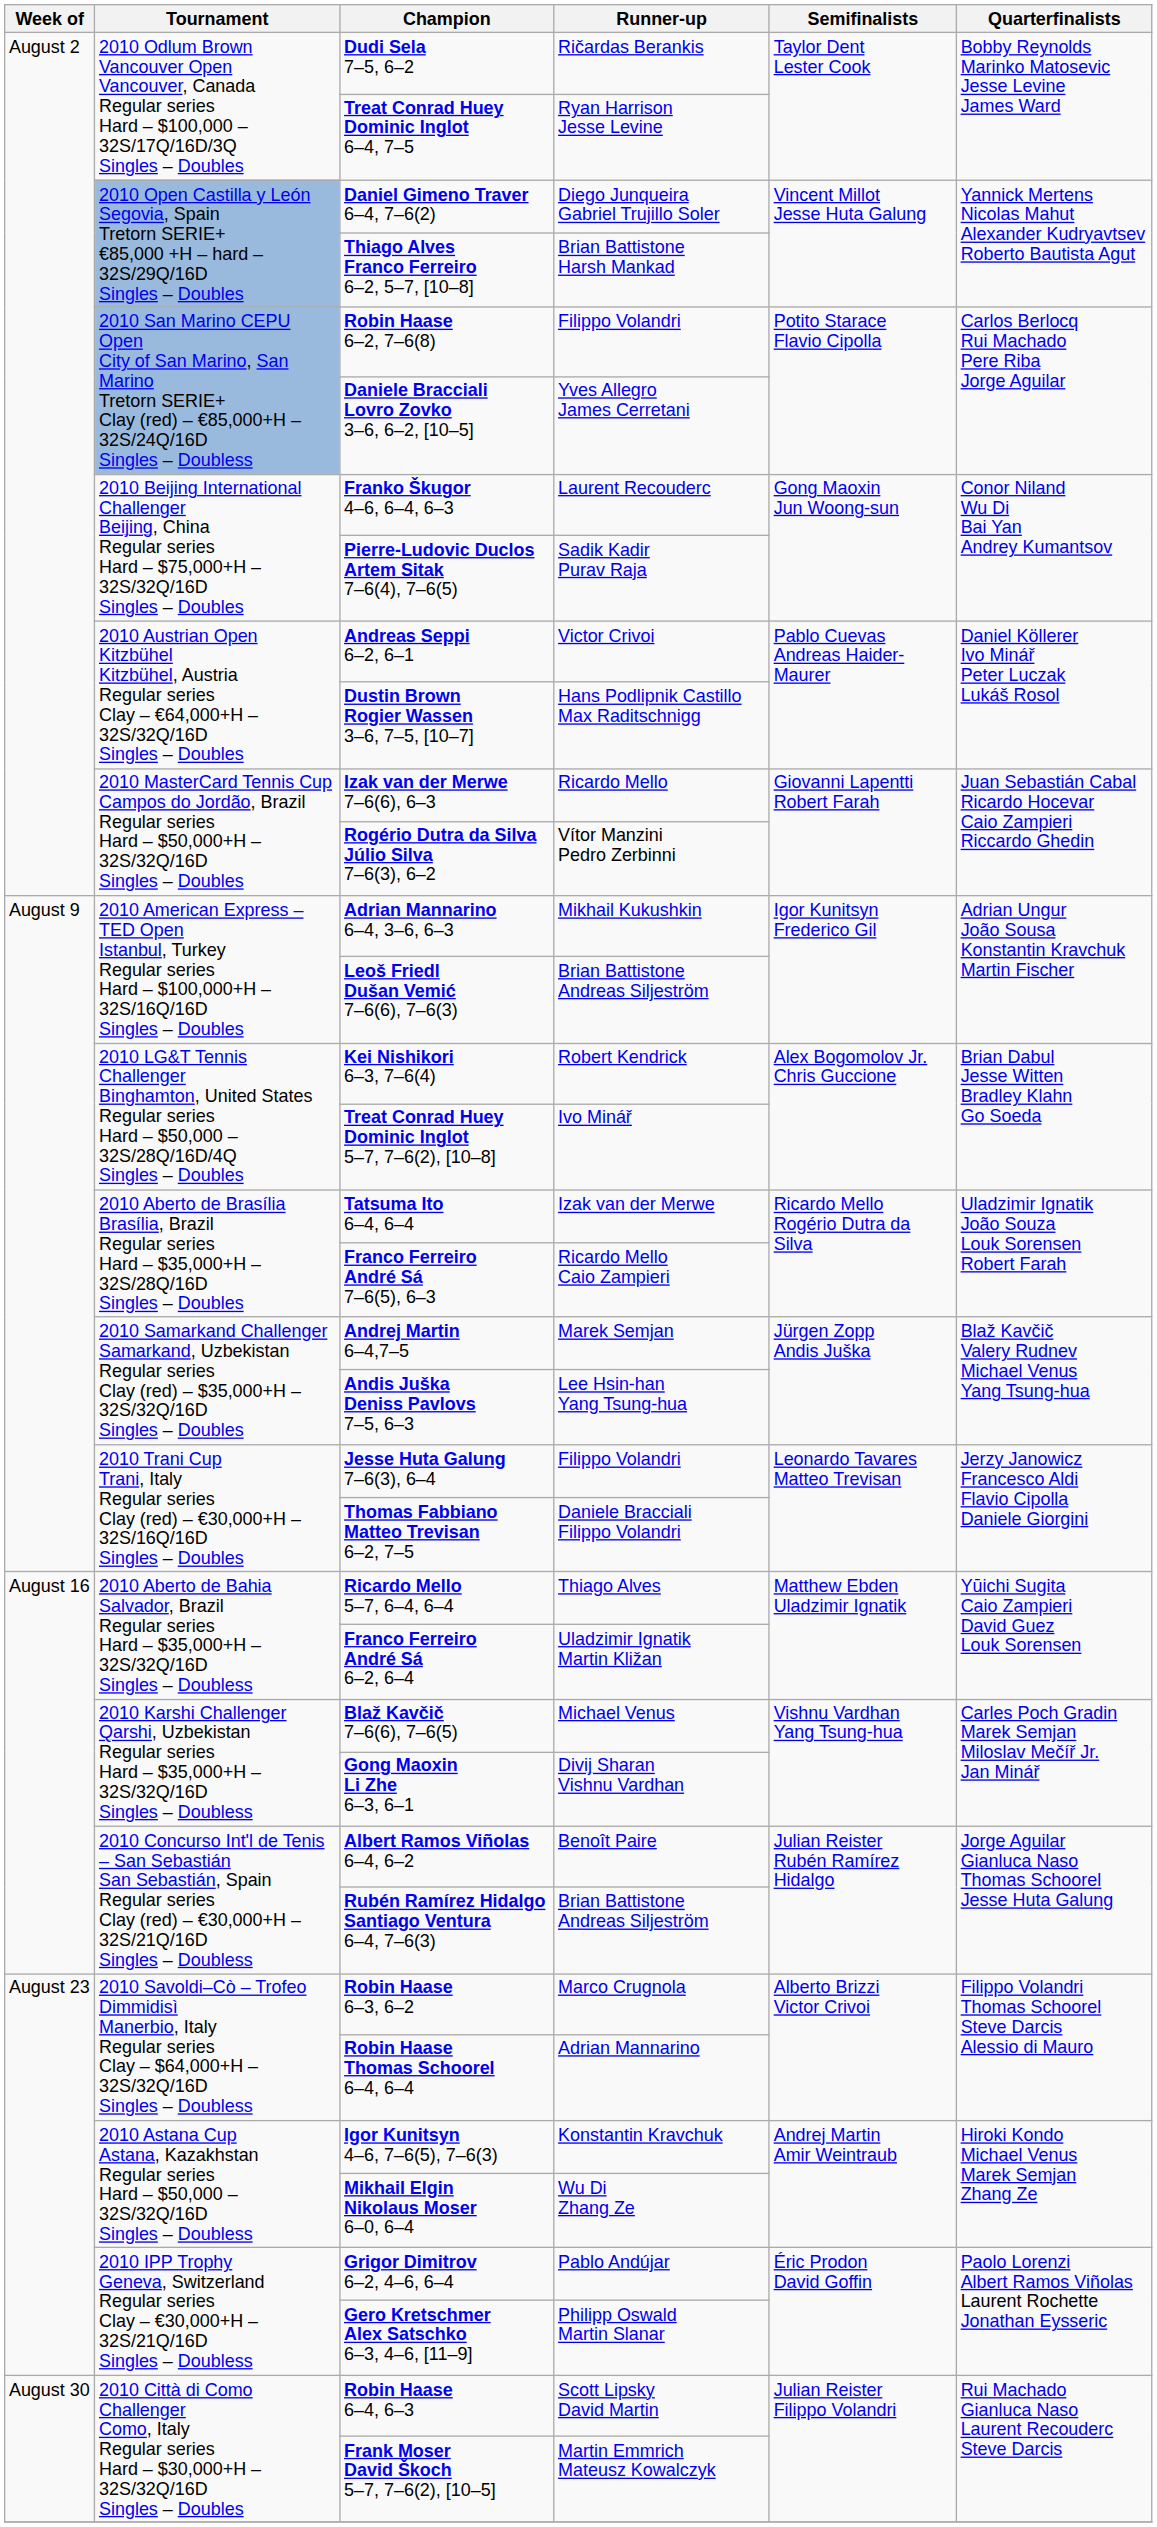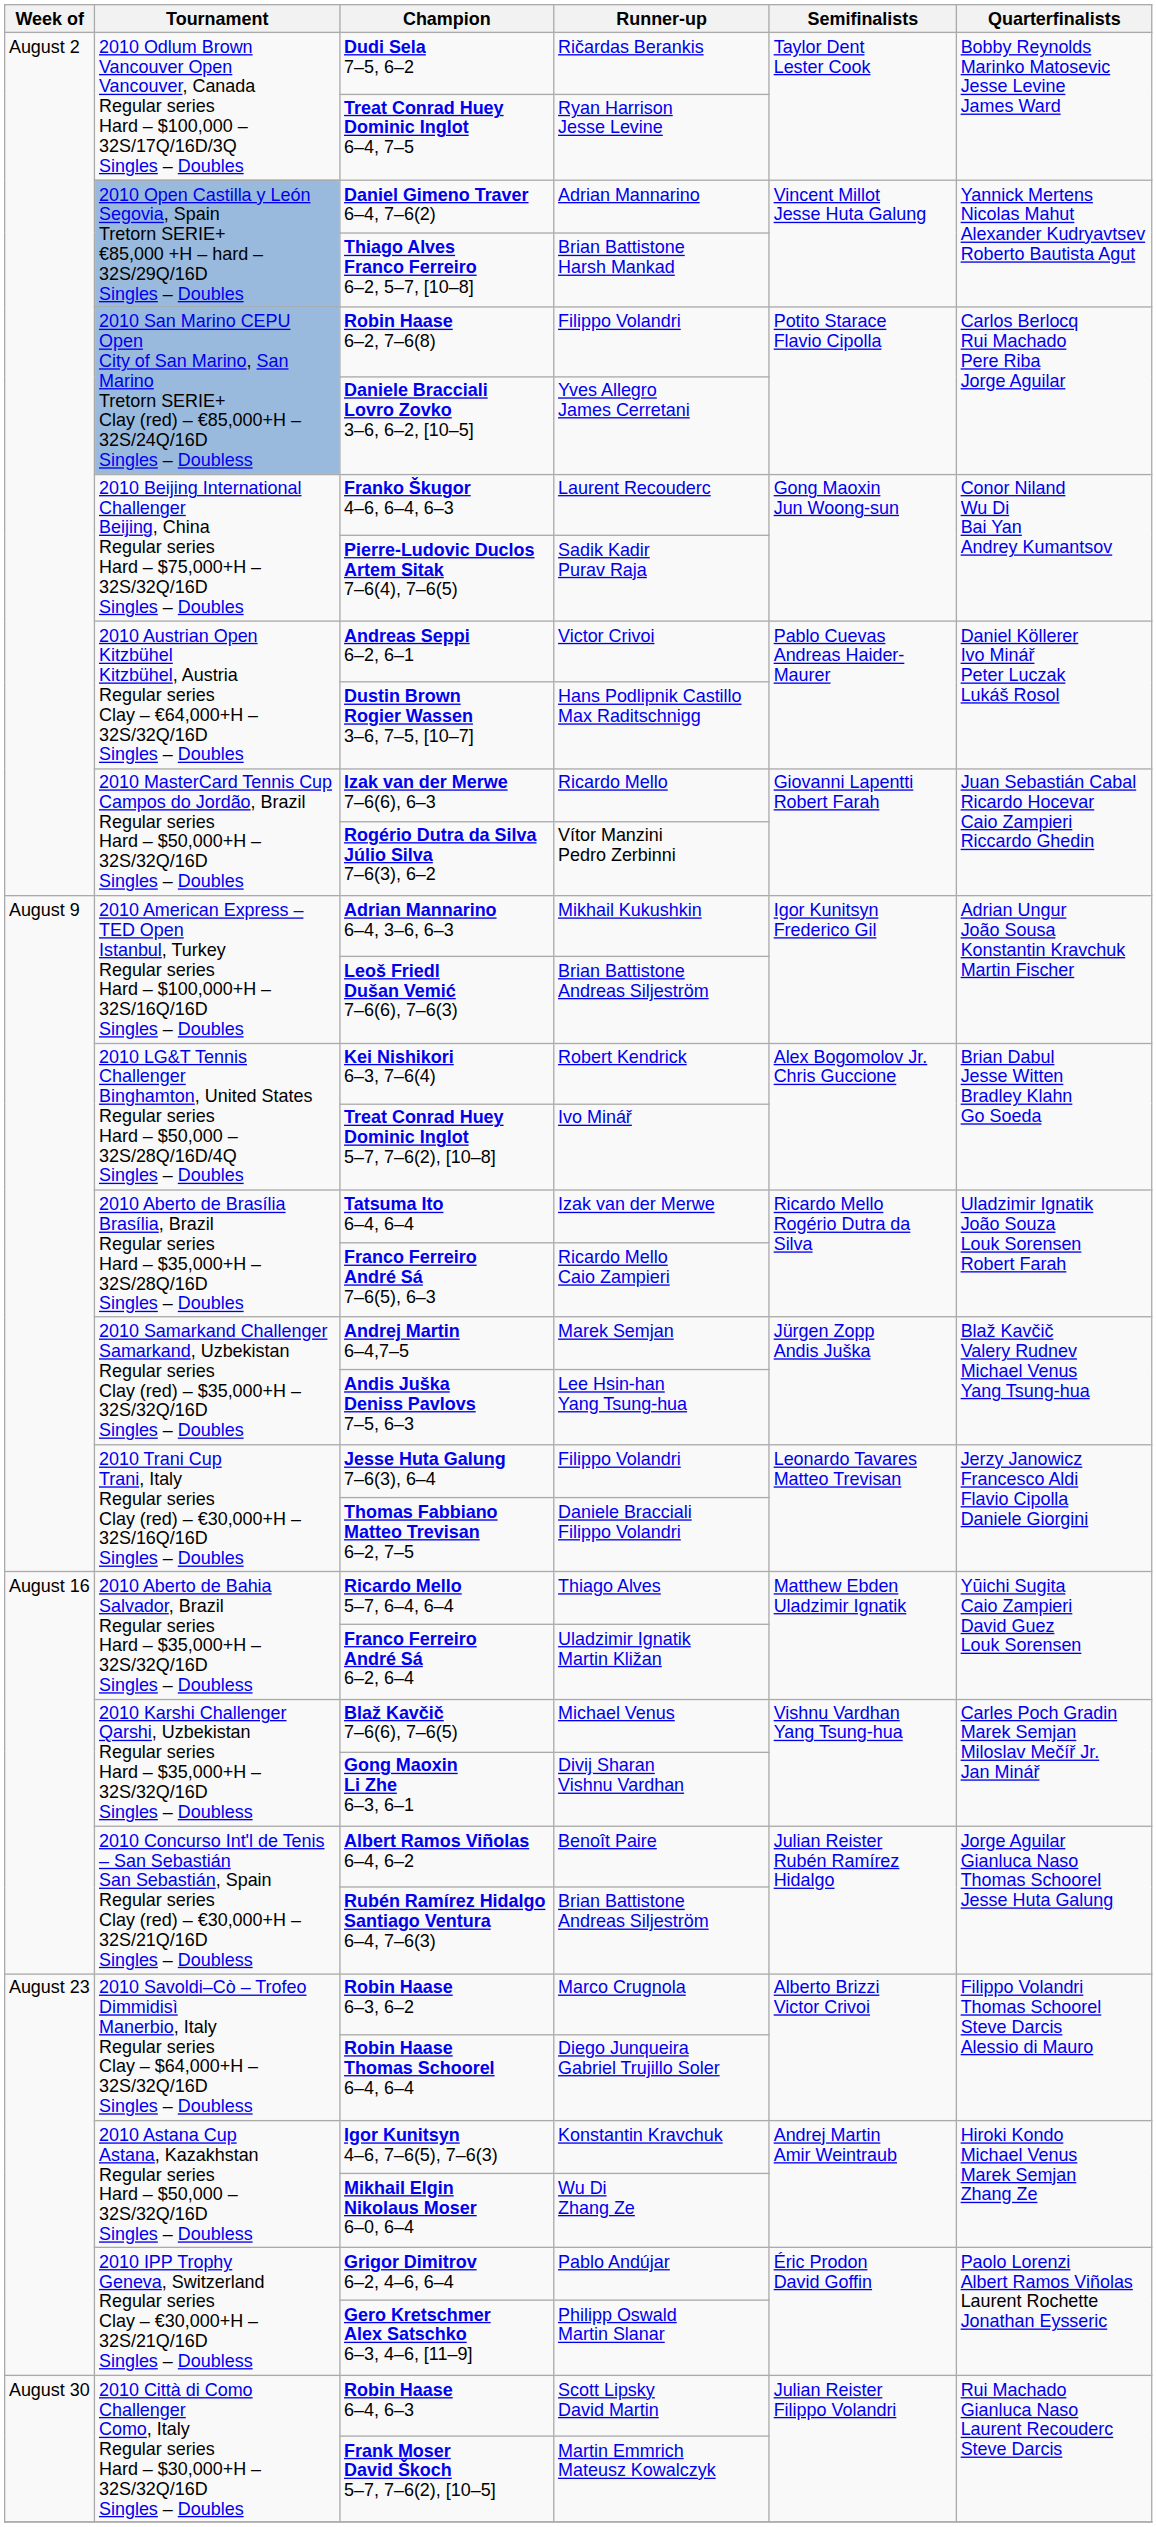Daniel Gimeno Traver 6–4, 7–6(2) | Runner-up: Diego Junqueira Gabriel Trujillo Soler -> Adrian Mannarino
Robin Haase Thomas Schoorel 6–4, 6–4 | Runner-up: Adrian Mannarino -> Diego Junqueira Gabriel Trujillo Soler
